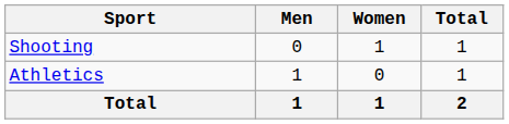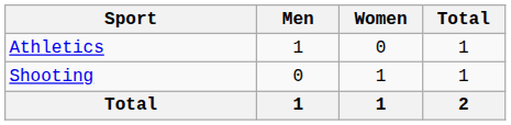rows swapped: Athletics <-> Shooting
